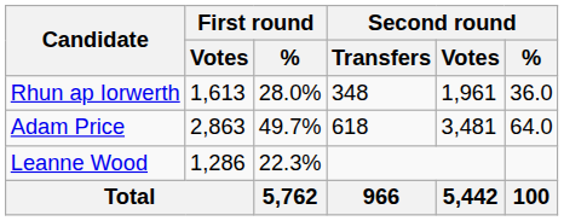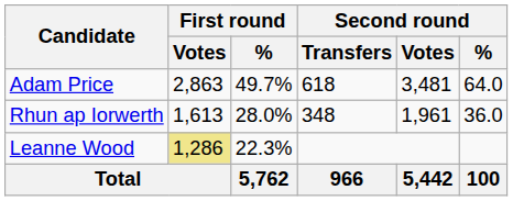rows swapped: Adam Price <-> Rhun ap Iorwerth
Leanne Wood | First round / Votes: no background -> khaki background
